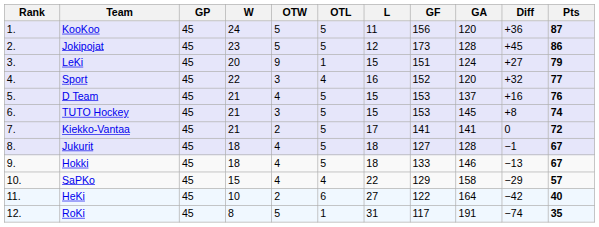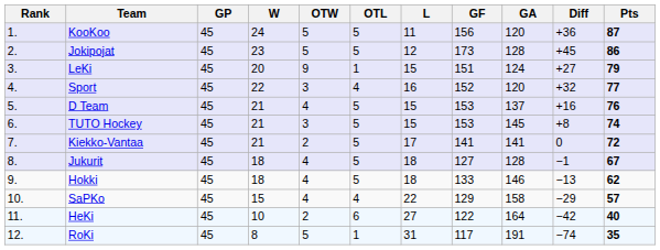Hokki | Pts: 67 -> 62
